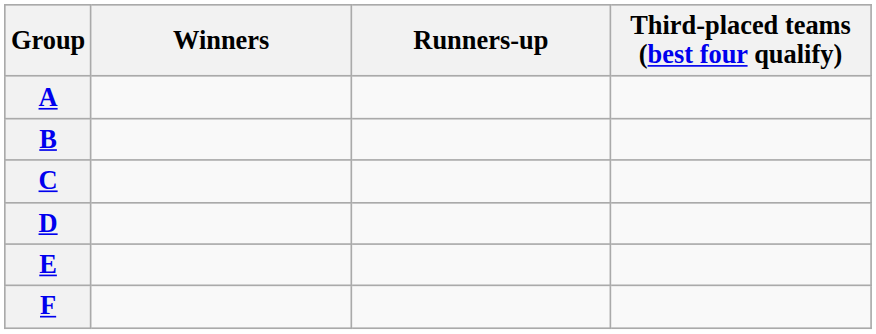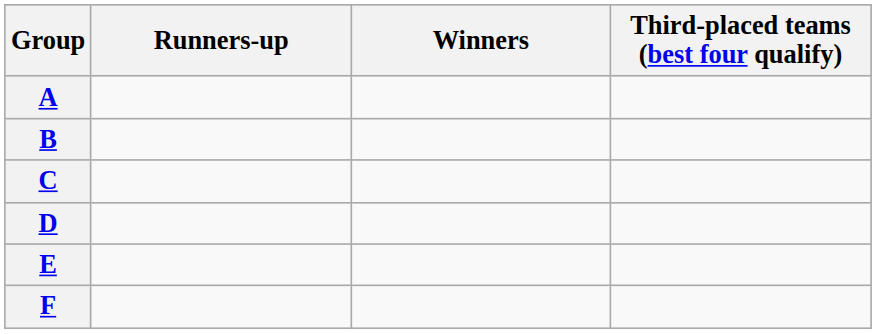columns swapped: Winners <-> Runners-up
